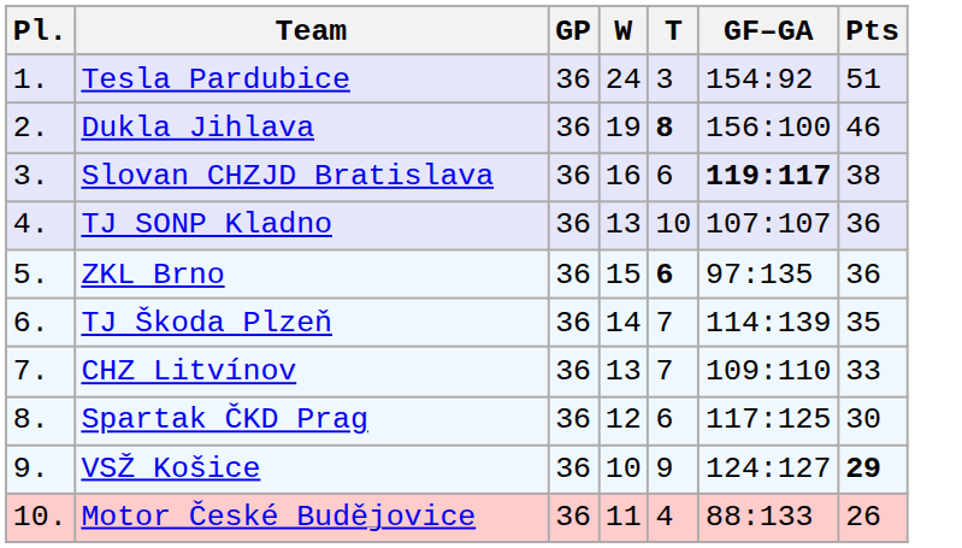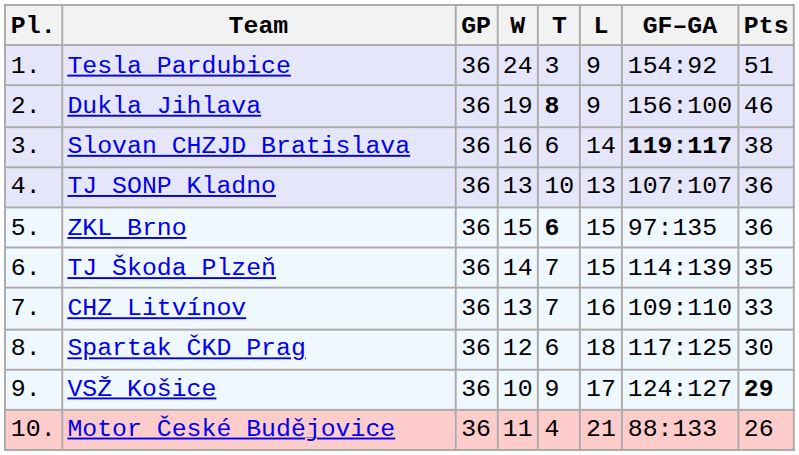+ column: L | 9 | 9 | 14 | 13 | 15 | 15 | 16 | 18 | 17 | 21
